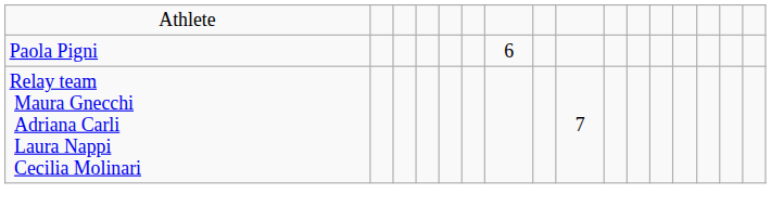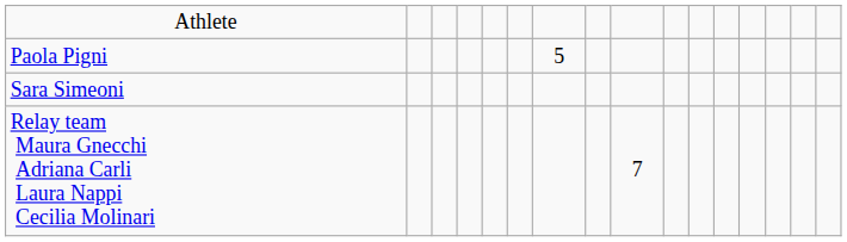Paola Pigni | column 7: 6 -> 5
+ row: Sara Simeoni
